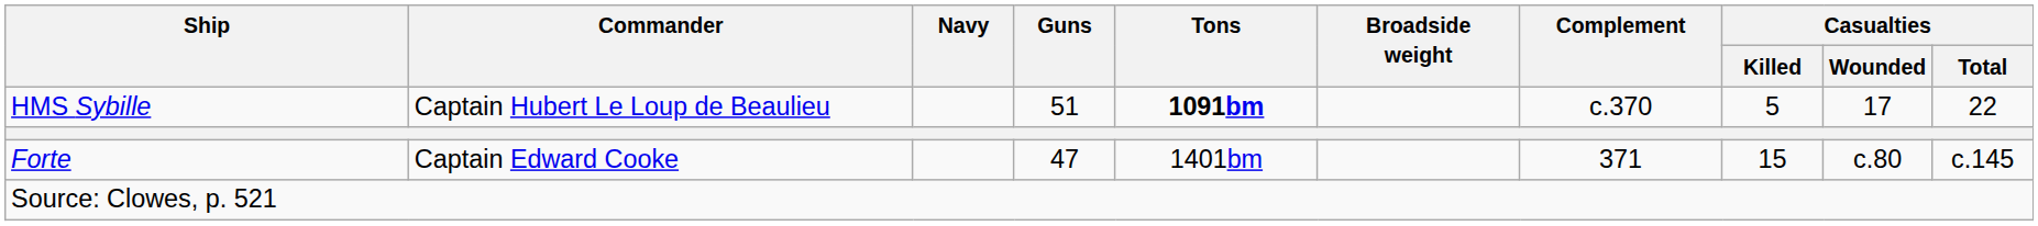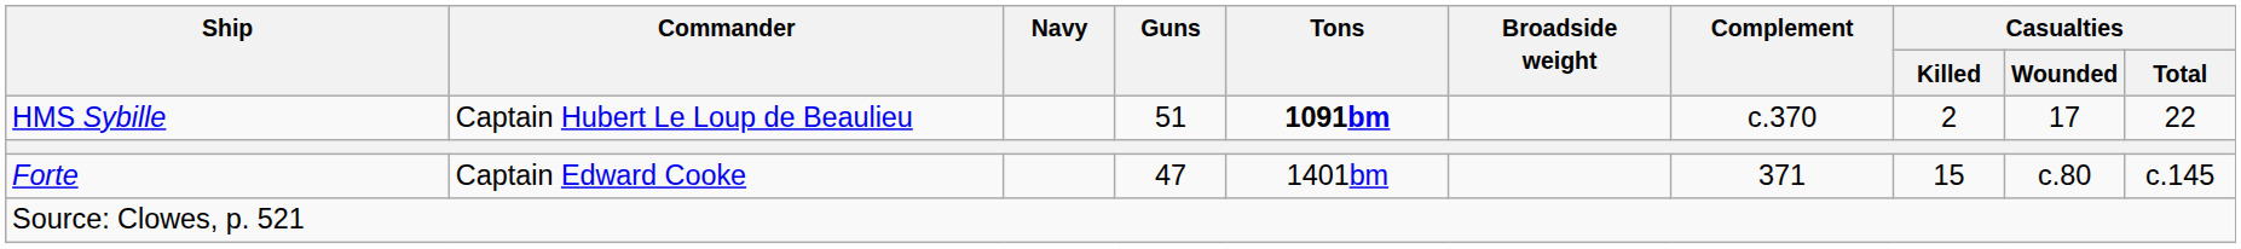HMS Sybille | Casualties / Killed: 5 -> 2
